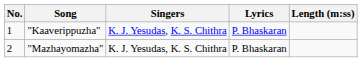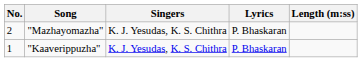rows swapped: "Kaaverippuzha" <-> "Mazhayomazha"
